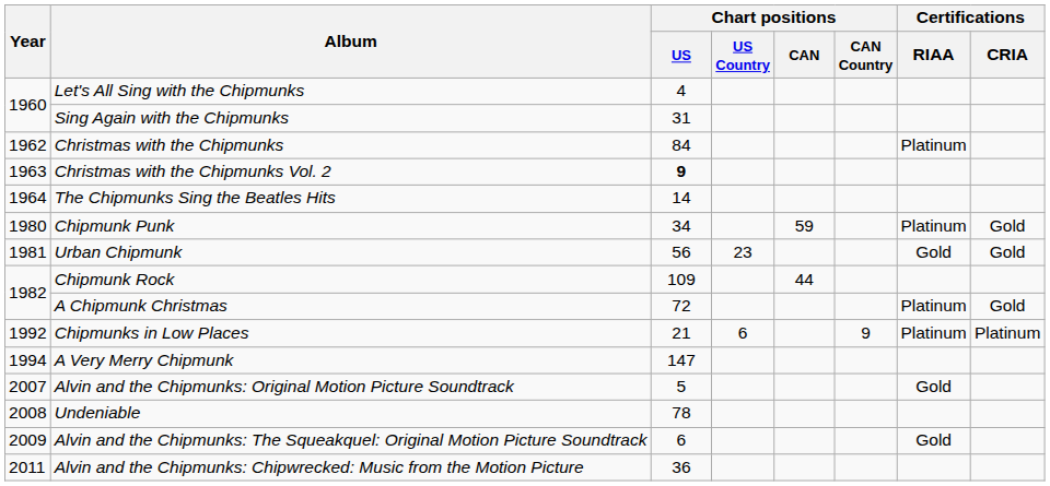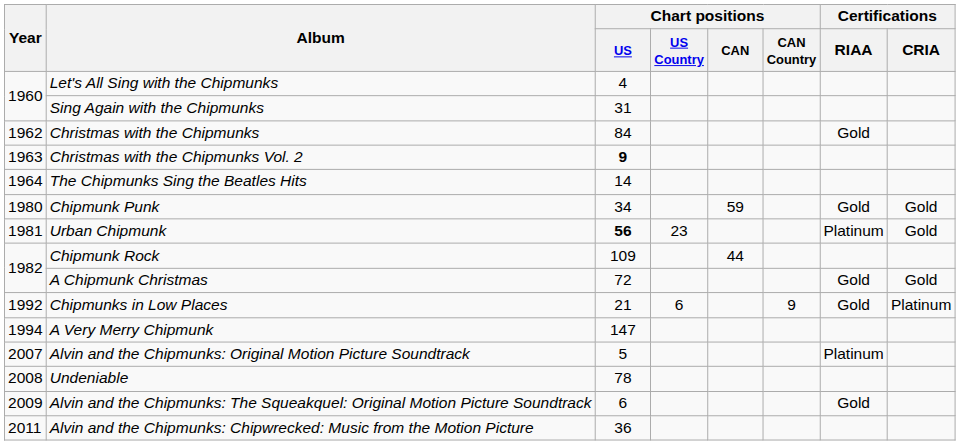Christmas with the Chipmunks | Certifications / RIAA: Platinum -> Gold
Chipmunk Punk | Certifications / RIAA: Platinum -> Gold
Urban Chipmunk | Chart positions / US: normal -> bold
Urban Chipmunk | Certifications / RIAA: Gold -> Platinum
A Chipmunk Christmas | Certifications / RIAA: Platinum -> Gold
Chipmunks in Low Places | Certifications / RIAA: Platinum -> Gold
Alvin and the Chipmunks: Original Motion Picture Soundtrack | Certifications / RIAA: Gold -> Platinum
